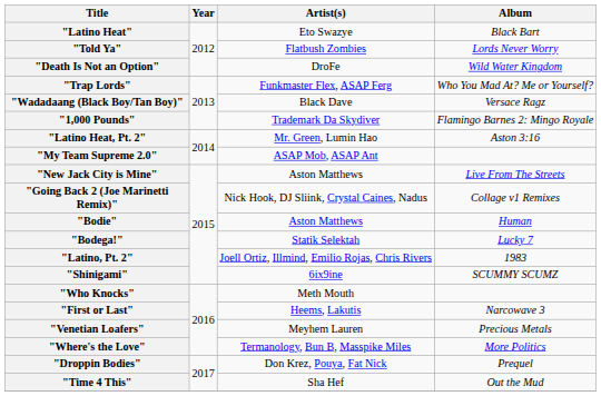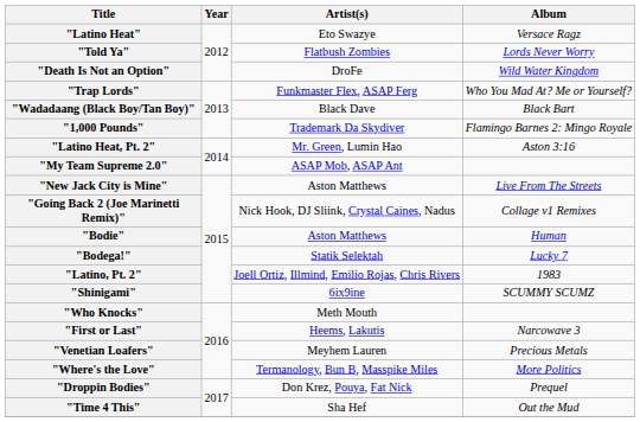"Latino Heat" | Album: Black Bart -> Versace Ragz
"Wadadaang (Black Boy/Tan Boy)" | Album: Versace Ragz -> Black Bart
